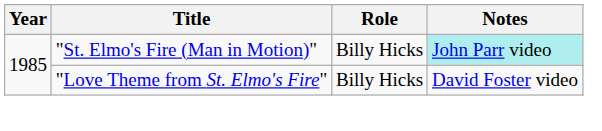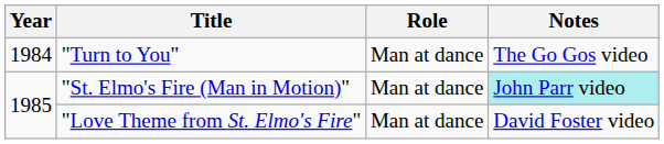+ row: 1984 | "Turn to You" | Man at dance | The Go Gos video
"St. Elmo's Fire (Man in Motion)" | Role: Billy Hicks -> Man at dance
"Love Theme from St. Elmo's Fire" | Role: Billy Hicks -> Man at dance
